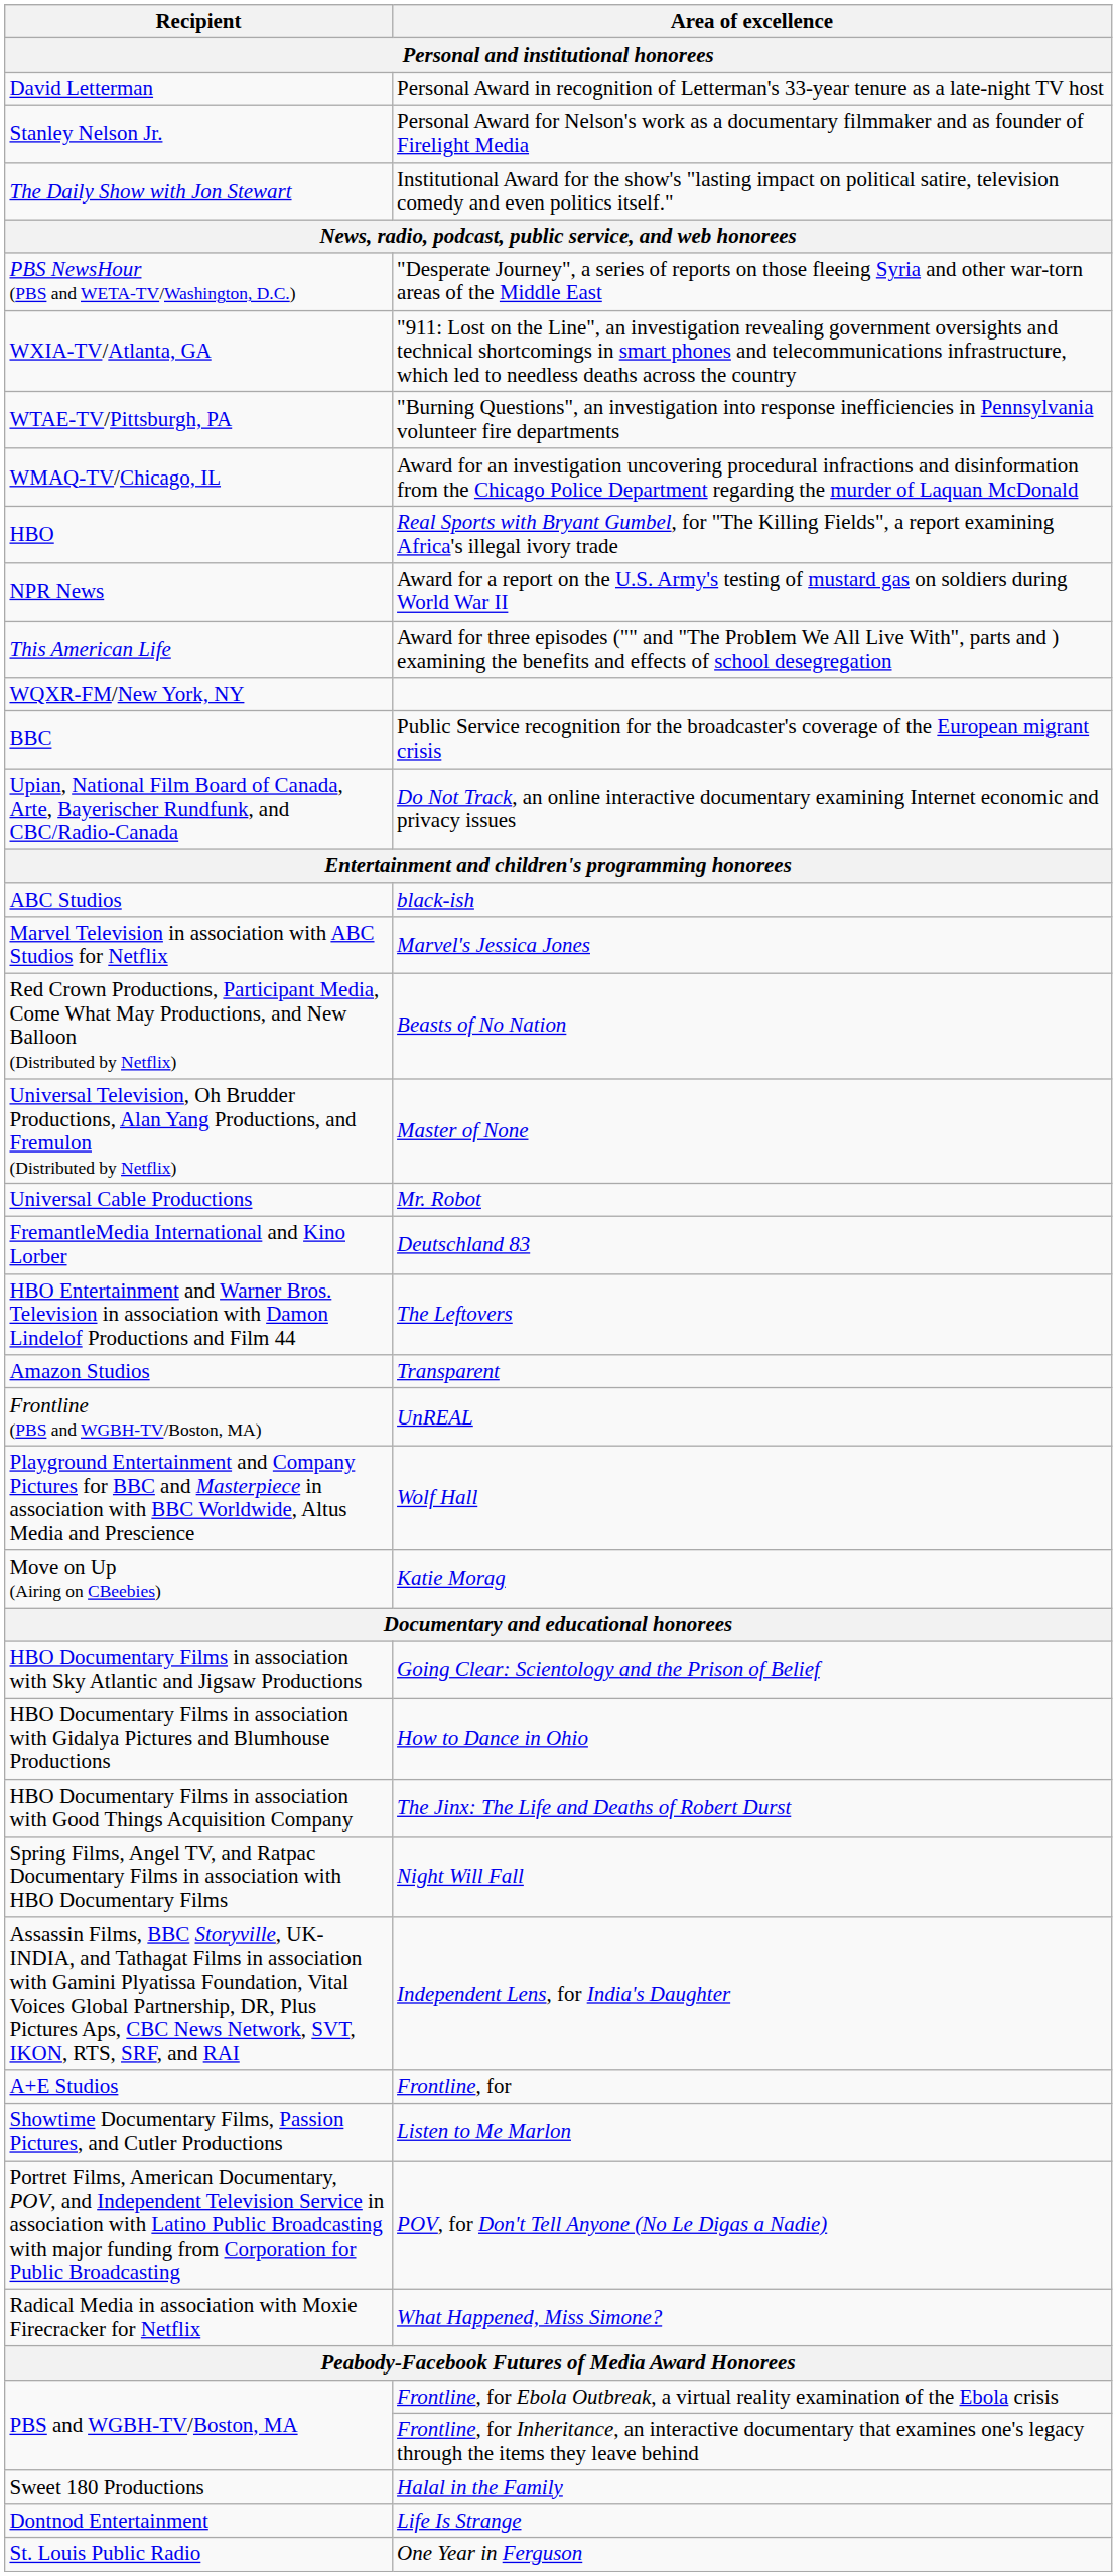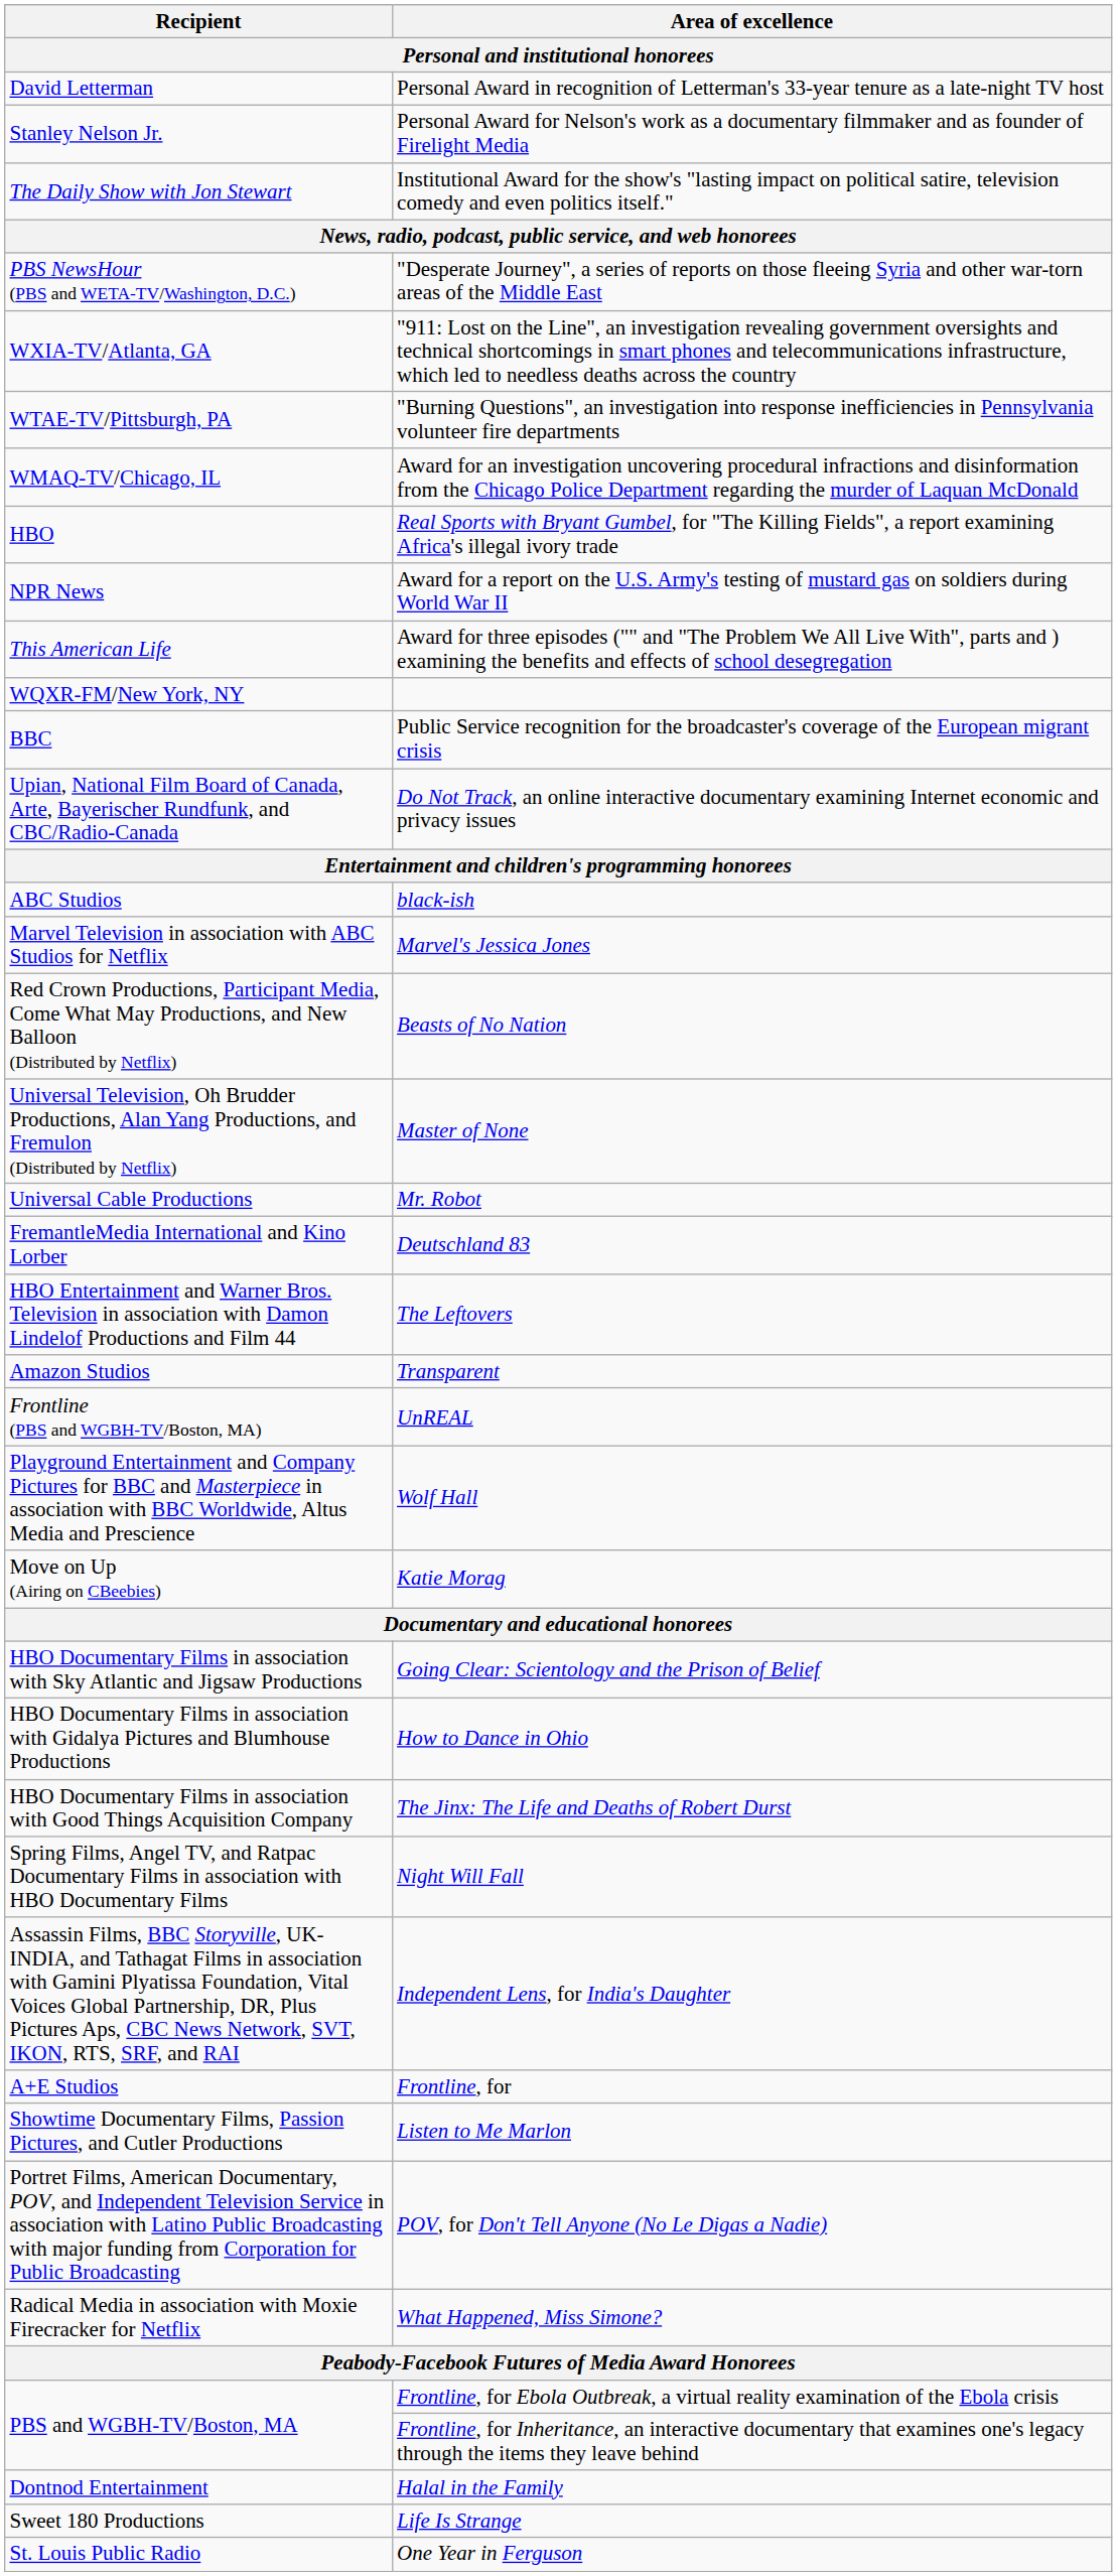Halal in the Family | Recipient: Sweet 180 Productions -> Dontnod Entertainment
Life Is Strange | Recipient: Dontnod Entertainment -> Sweet 180 Productions
